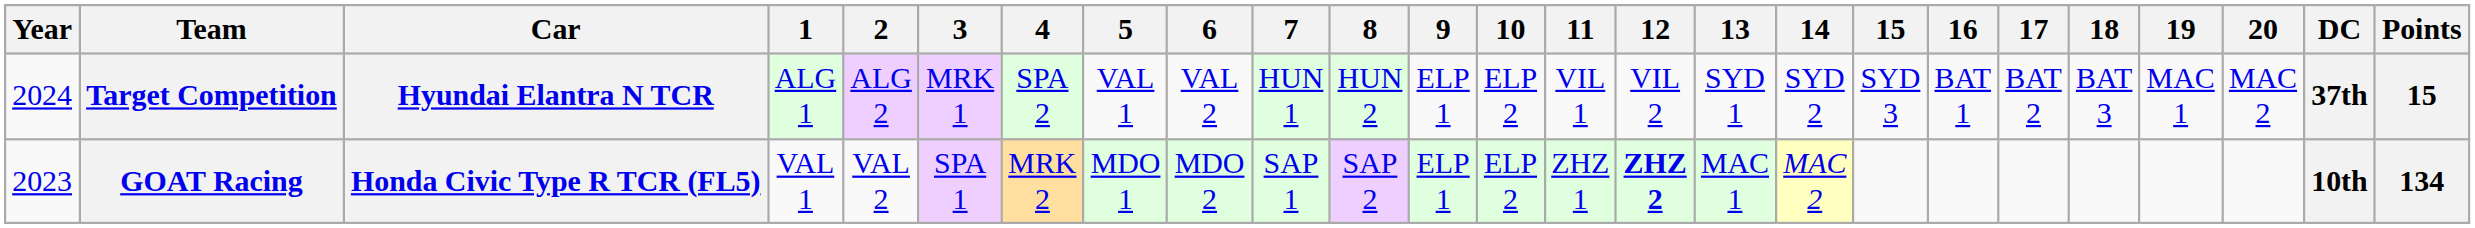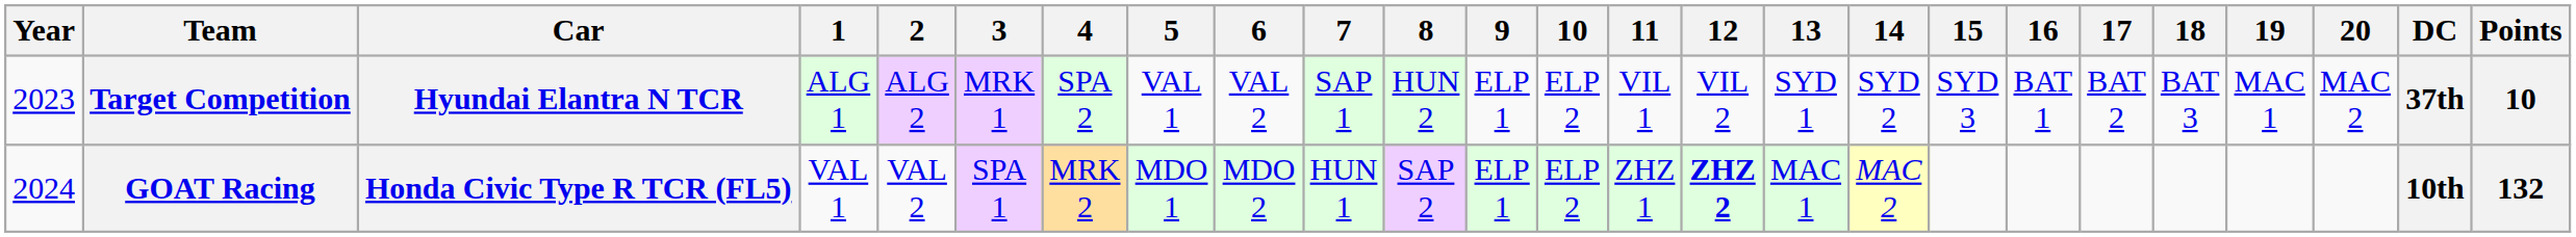Target Competition | Year: 2024 -> 2023
Target Competition | 7: HUN 1 -> SAP 1
Target Competition | Points: 15 -> 10
GOAT Racing | Year: 2023 -> 2024
GOAT Racing | 7: SAP 1 -> HUN 1
GOAT Racing | Points: 134 -> 132
